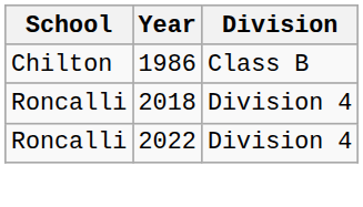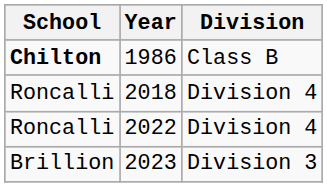1986 | School: normal -> bold
+ row: Brillion | 2023 | Division 3
